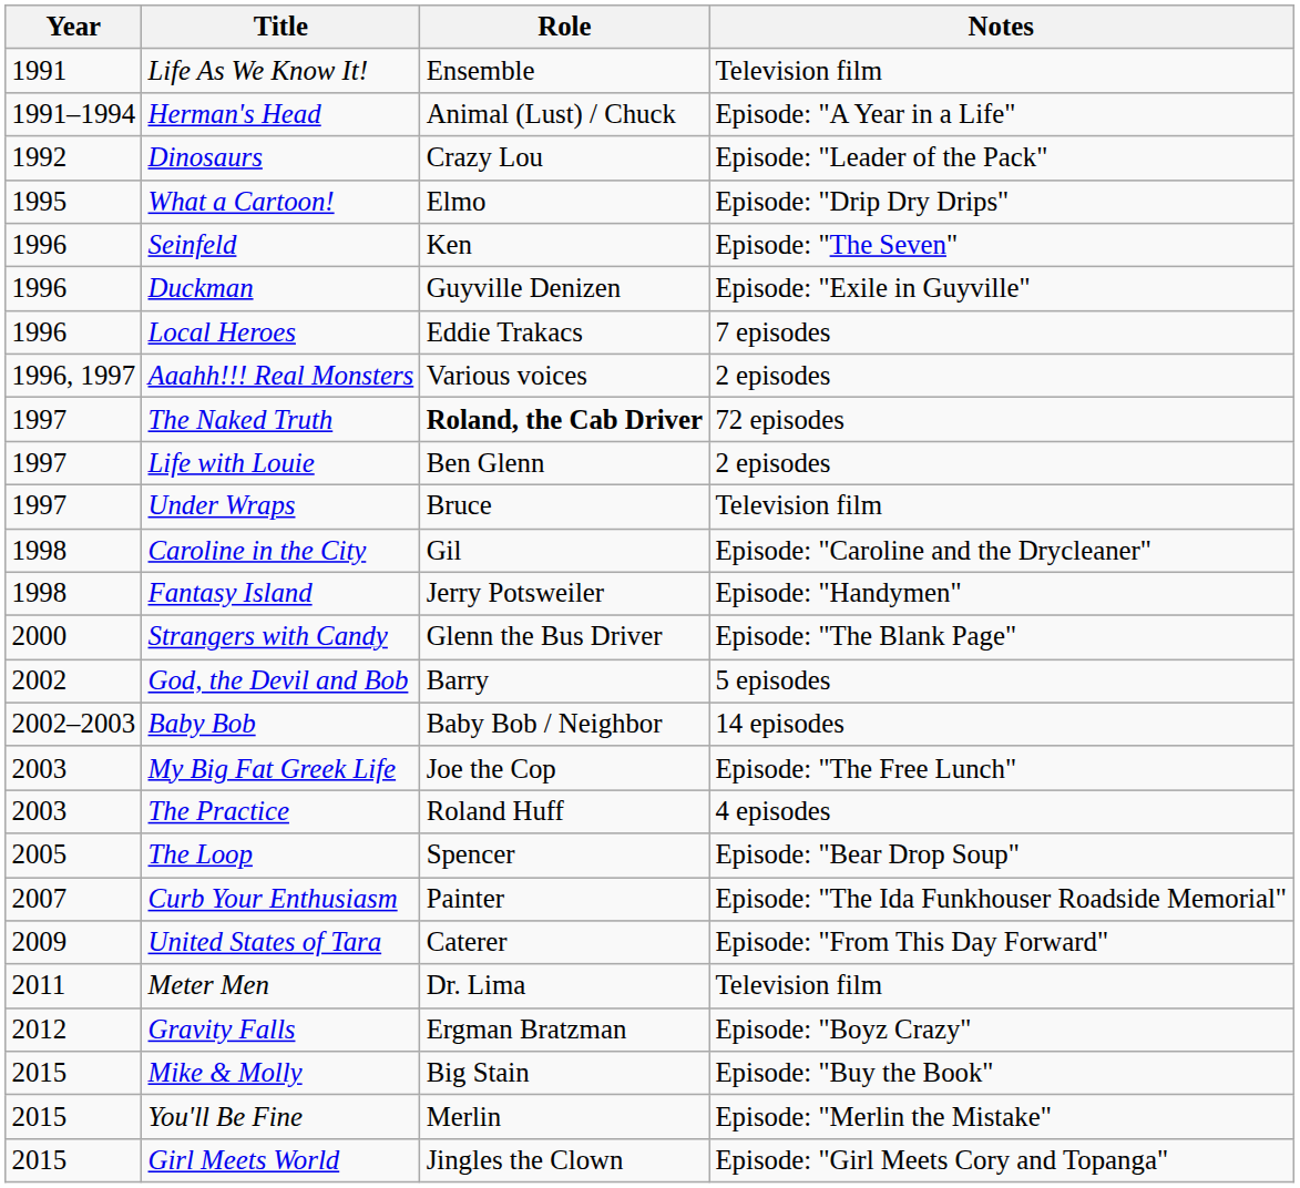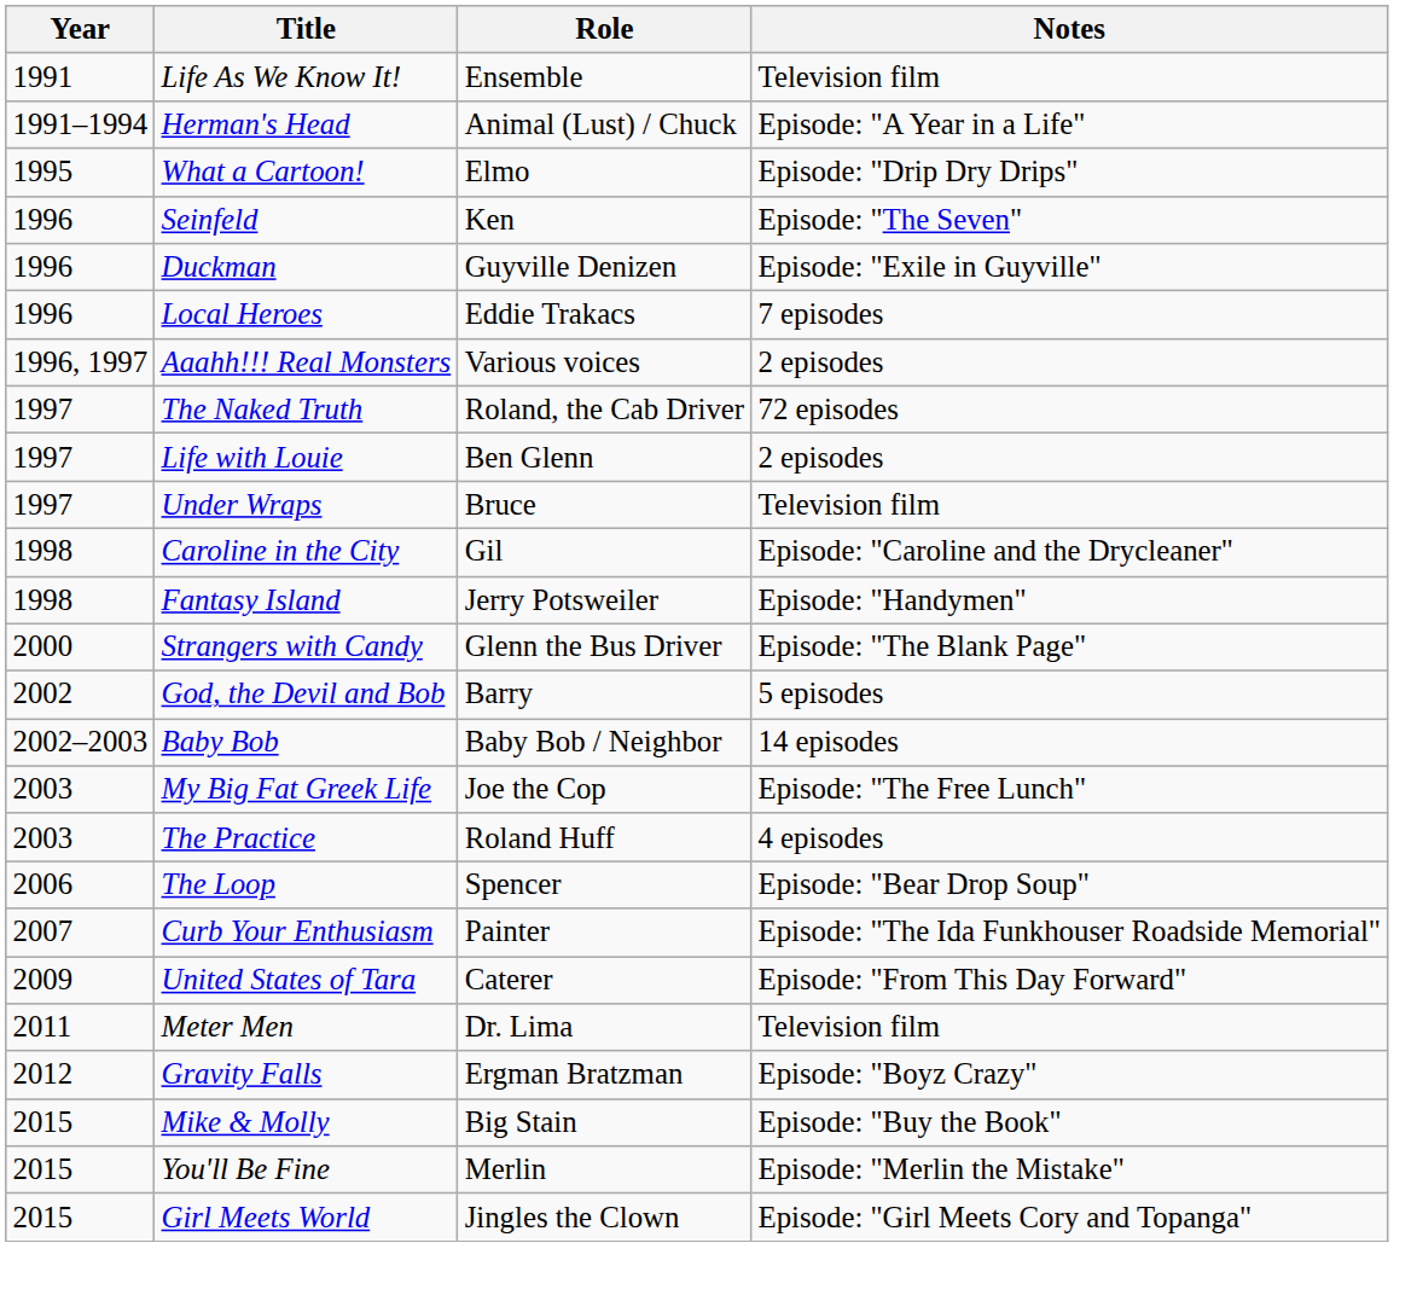- row: 1992 | Dinosaurs | Crazy Lou | Episode: "Leader of the Pack"
The Naked Truth | Role: bold -> normal
The Loop | Year: 2005 -> 2006
